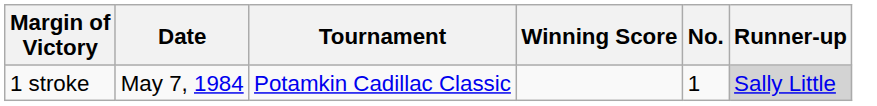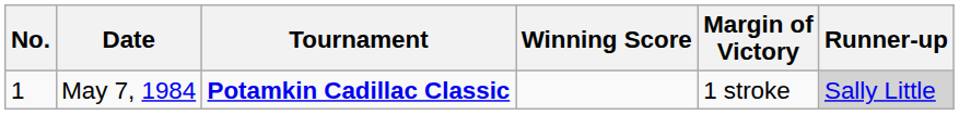columns swapped: No. <-> Margin of Victory
May 7, 1984 | Tournament: normal -> bold
